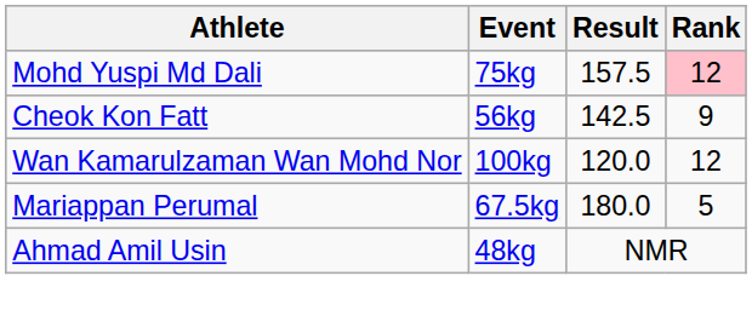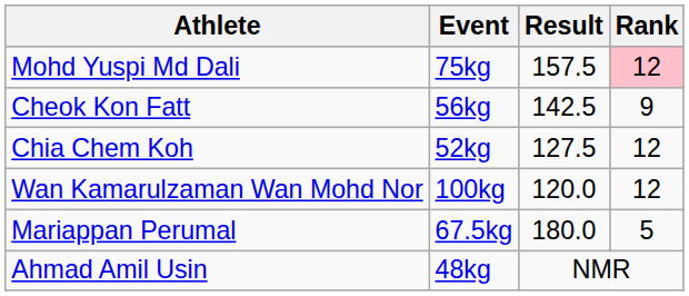+ row: Chia Chem Koh | 52kg | 127.5 | 12
